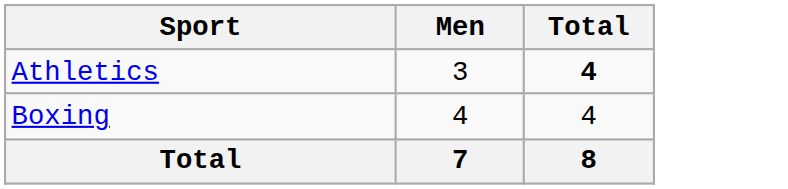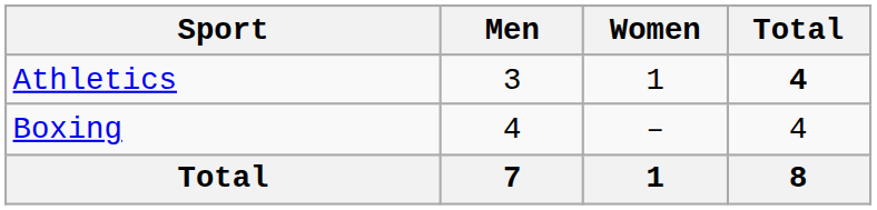+ column: Women | 1 | – | 1
